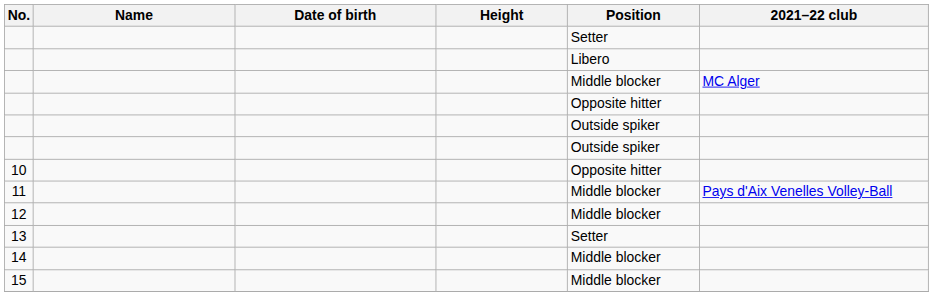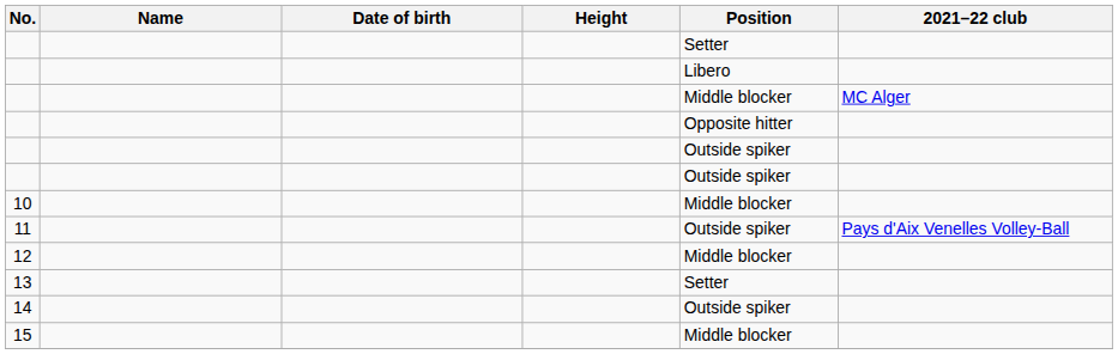10 | Position: Opposite hitter -> Middle blocker
11 | Position: Middle blocker -> Outside spiker
14 | Position: Middle blocker -> Outside spiker
